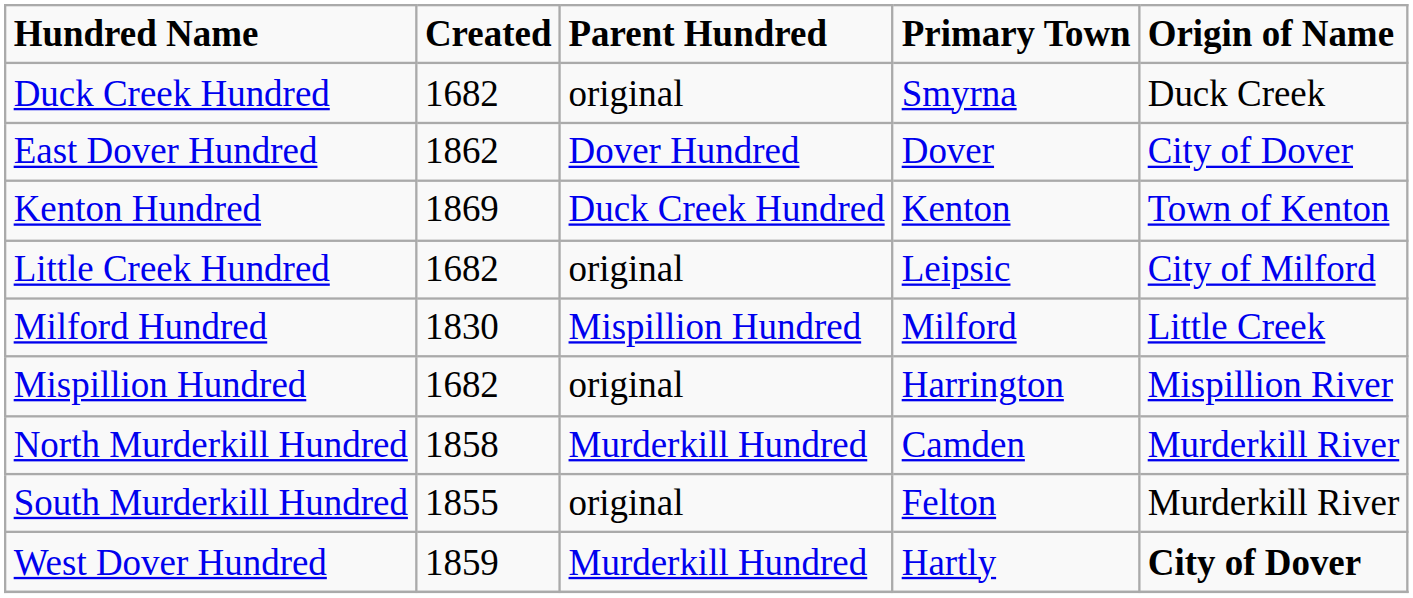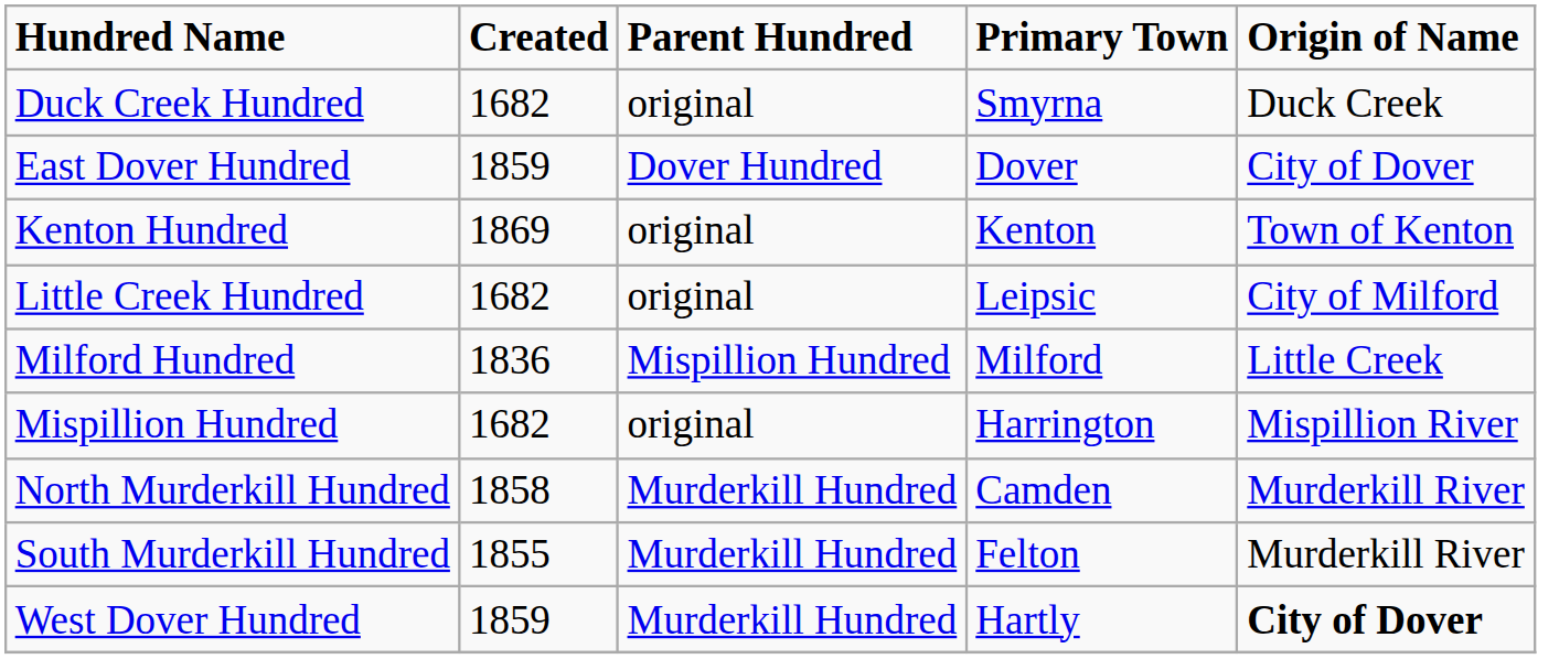East Dover Hundred | Created: 1862 -> 1859
Kenton Hundred | Parent Hundred: Duck Creek Hundred -> original
Milford Hundred | Created: 1830 -> 1836
South Murderkill Hundred | Parent Hundred: original -> Murderkill Hundred
